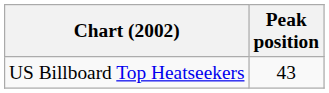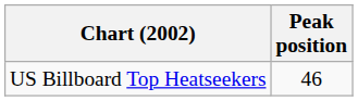US Billboard Top Heatseekers | Peak position: 43 -> 46
